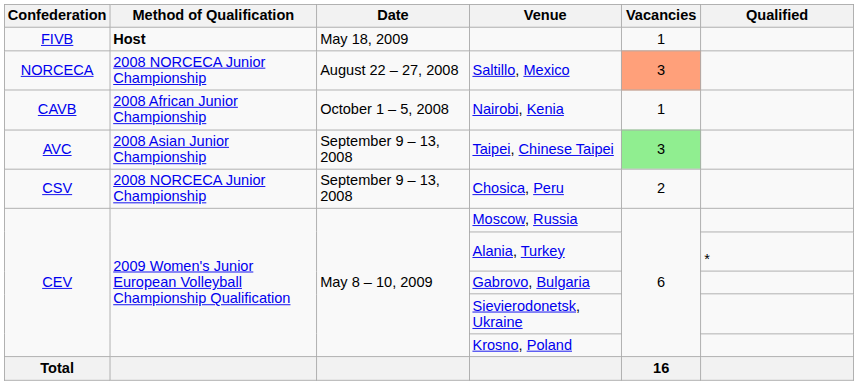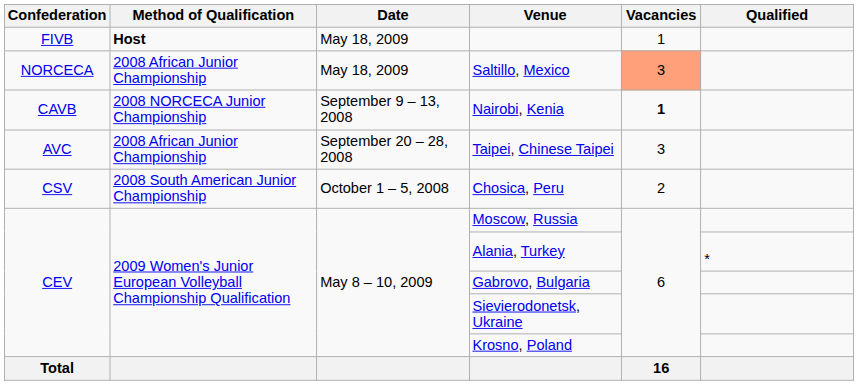Saltillo, Mexico | Method of Qualification: 2008 NORCECA Junior Championship -> 2008 African Junior Championship
Saltillo, Mexico | Date: August 22 – 27, 2008 -> May 18, 2009
Nairobi, Kenia | Method of Qualification: 2008 African Junior Championship -> 2008 NORCECA Junior Championship
Nairobi, Kenia | Date: October 1 – 5, 2008 -> September 9 – 13, 2008
Nairobi, Kenia | Vacancies: normal -> bold
Taipei, Chinese Taipei | Method of Qualification: 2008 Asian Junior Championship -> 2008 African Junior Championship
Taipei, Chinese Taipei | Date: September 9 – 13, 2008 -> September 20 – 28, 2008
Taipei, Chinese Taipei | Vacancies: lightgreen background -> no background
Chosica, Peru | Method of Qualification: 2008 NORCECA Junior Championship -> 2008 South American Junior Championship
Chosica, Peru | Date: September 9 – 13, 2008 -> October 1 – 5, 2008
